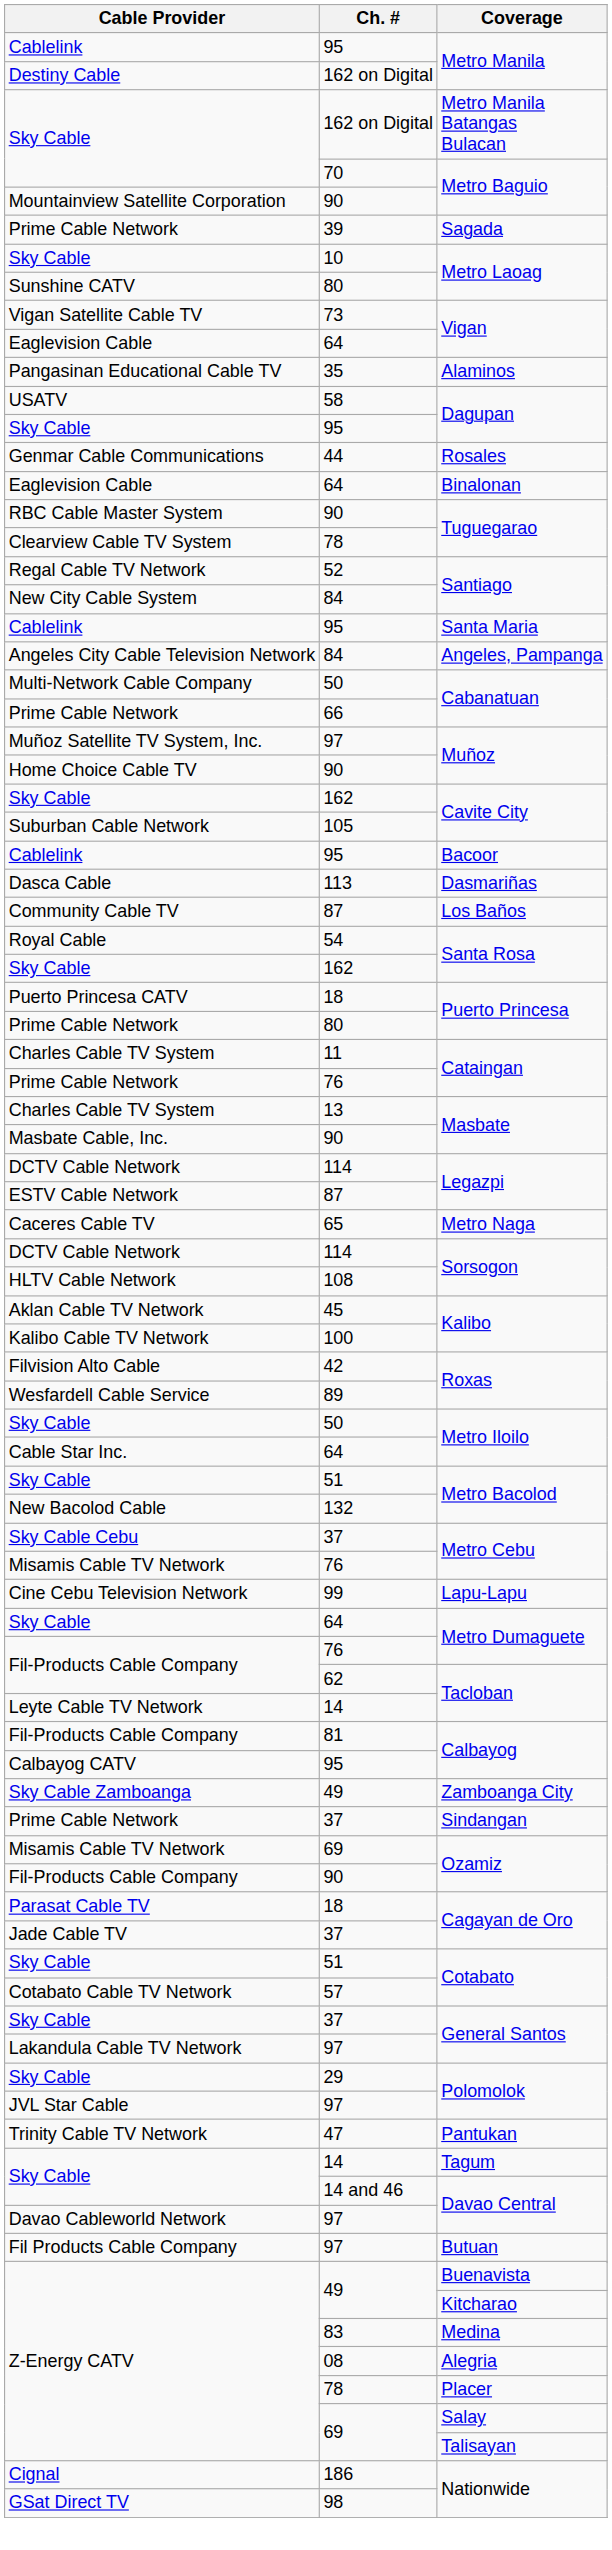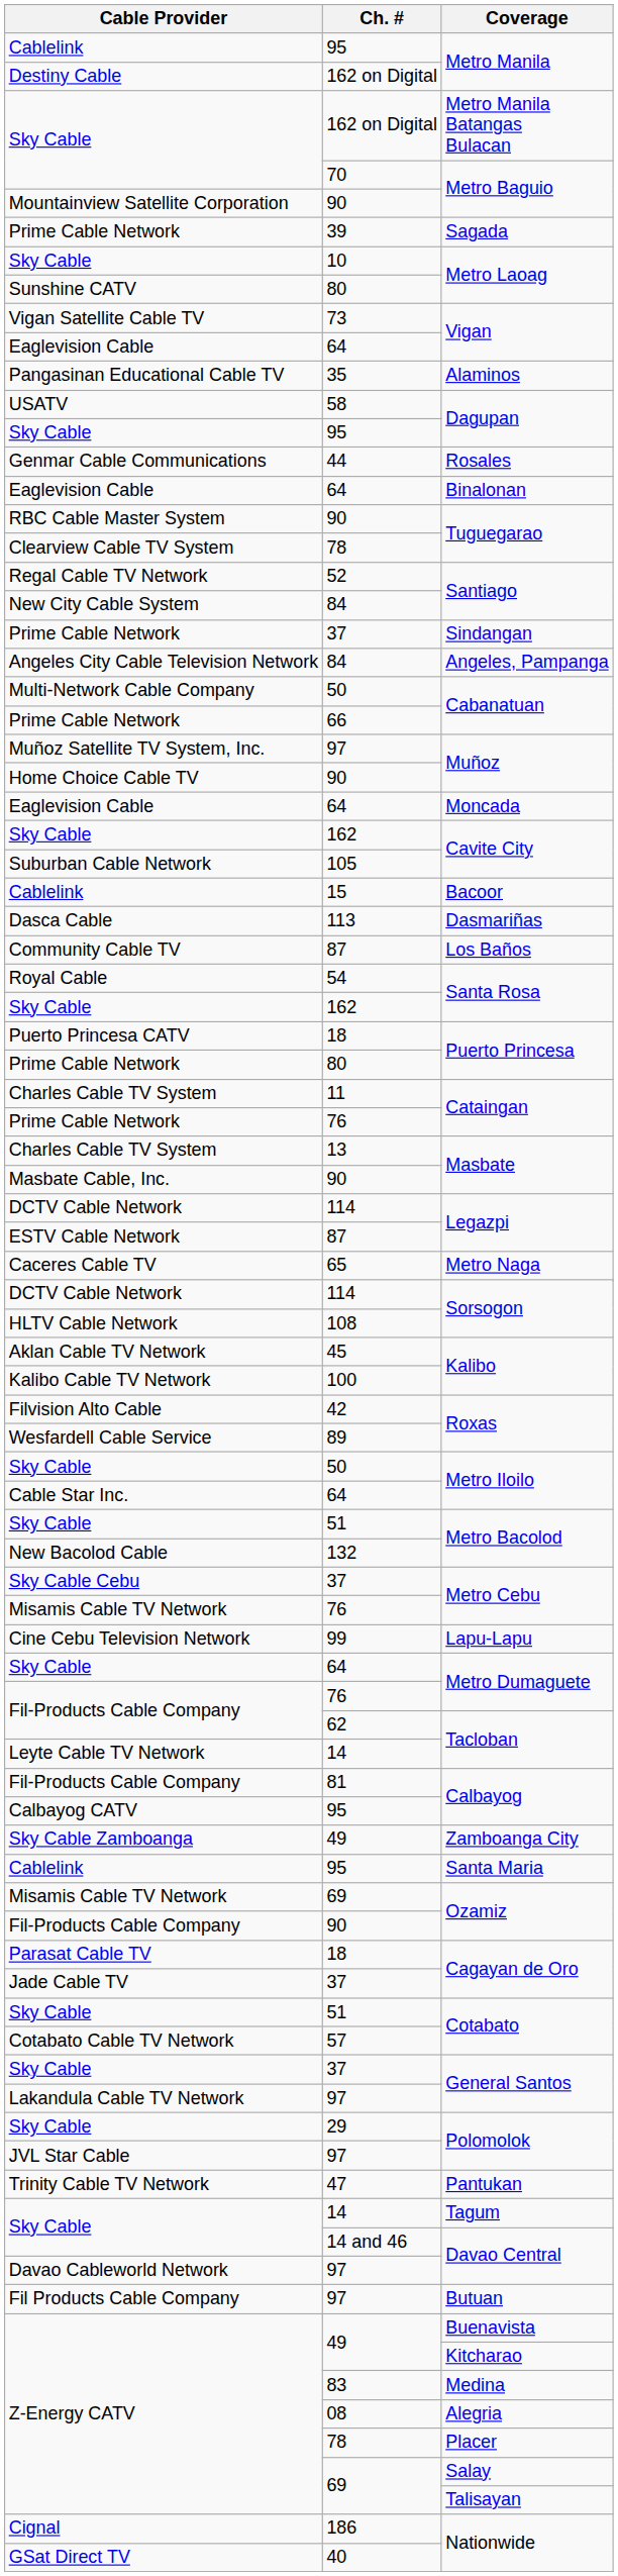rows swapped: Santa Maria <-> Sindangan
+ row: Eaglevision Cable | 64 | Moncada
Bacoor | Ch. #: 95 -> 15
GSat Direct TV / Nationwide | Ch. #: 98 -> 40
